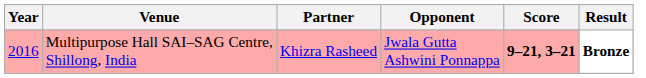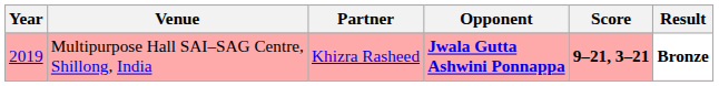Multipurpose Hall SAI–SAG Centre, Shillong, India | Year: 2016 -> 2019
Multipurpose Hall SAI–SAG Centre, Shillong, India | Opponent: normal -> bold
